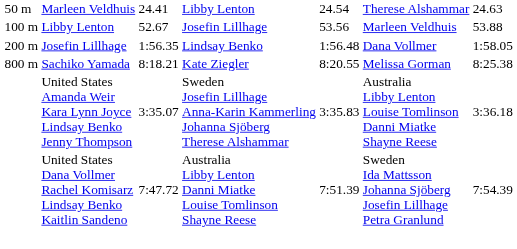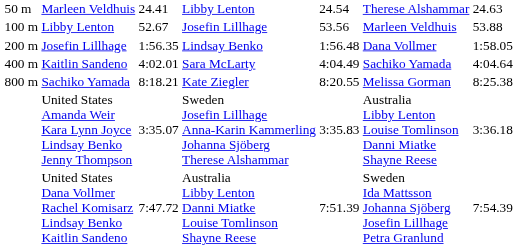+ row: 400 m | Kaitlin Sandeno | 4:02.01 | Sara McLarty | 4:04.49 | Sachiko Yamada | 4:04.64
